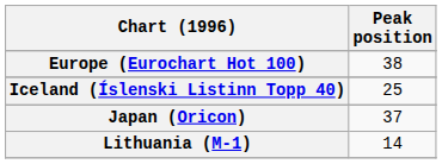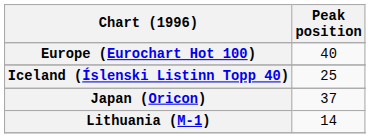Europe (Eurochart Hot 100) | Peak position: 38 -> 40
